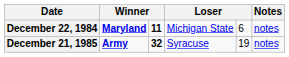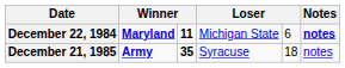December 22, 1984 | Notes: normal -> bold
December 21, 1985 | column 3: 32 -> 35
December 21, 1985 | column 5: 19 -> 18
